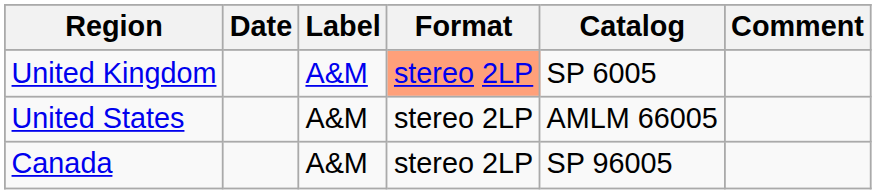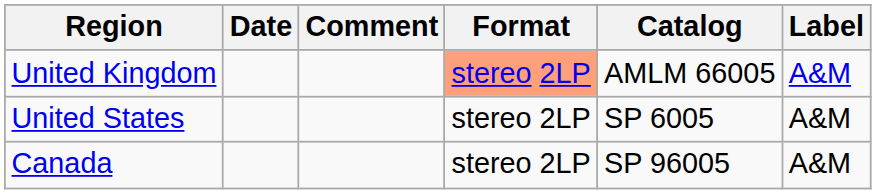columns swapped: Label <-> Comment
United Kingdom | Catalog: SP 6005 -> AMLM 66005
United States | Catalog: AMLM 66005 -> SP 6005
